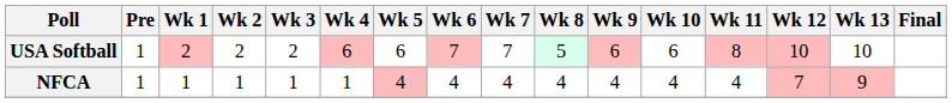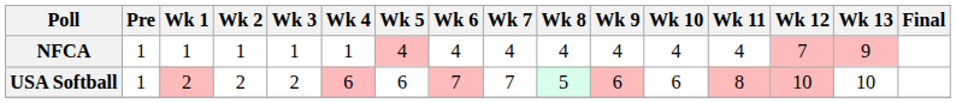rows swapped: NFCA <-> USA Softball
